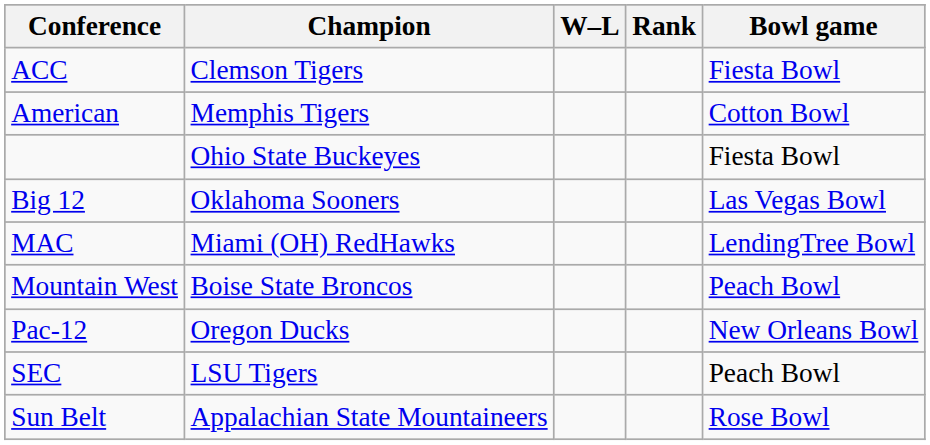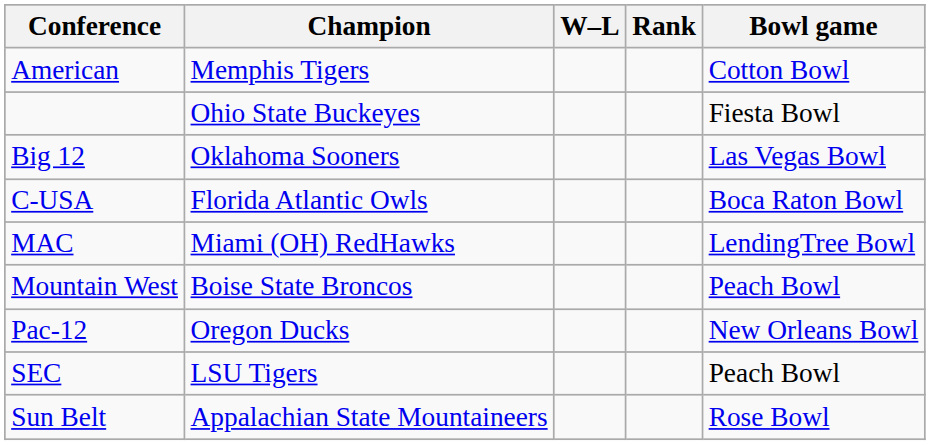- row: ACC | Clemson Tigers | Fiesta Bowl
+ row: C-USA | Florida Atlantic Owls | Boca Raton Bowl
